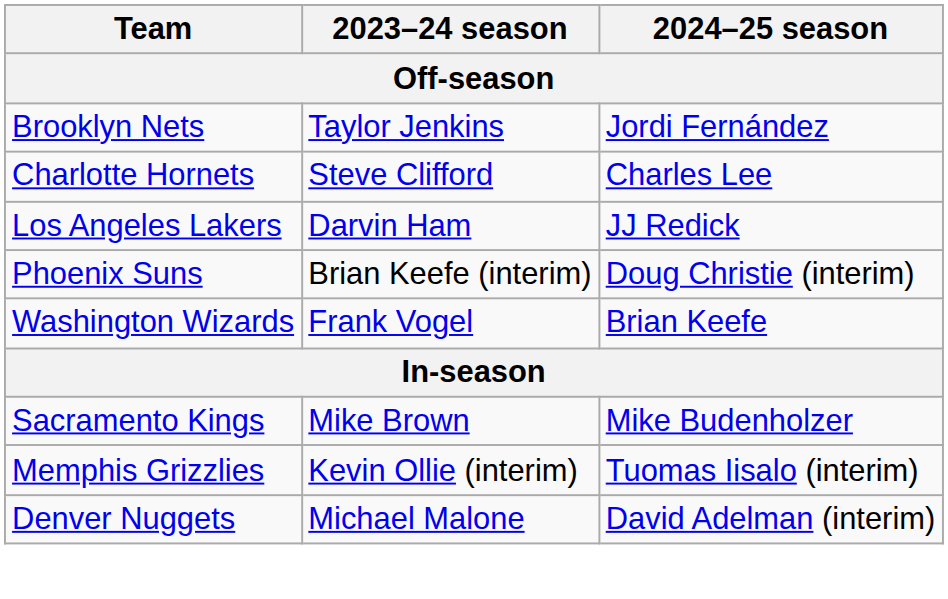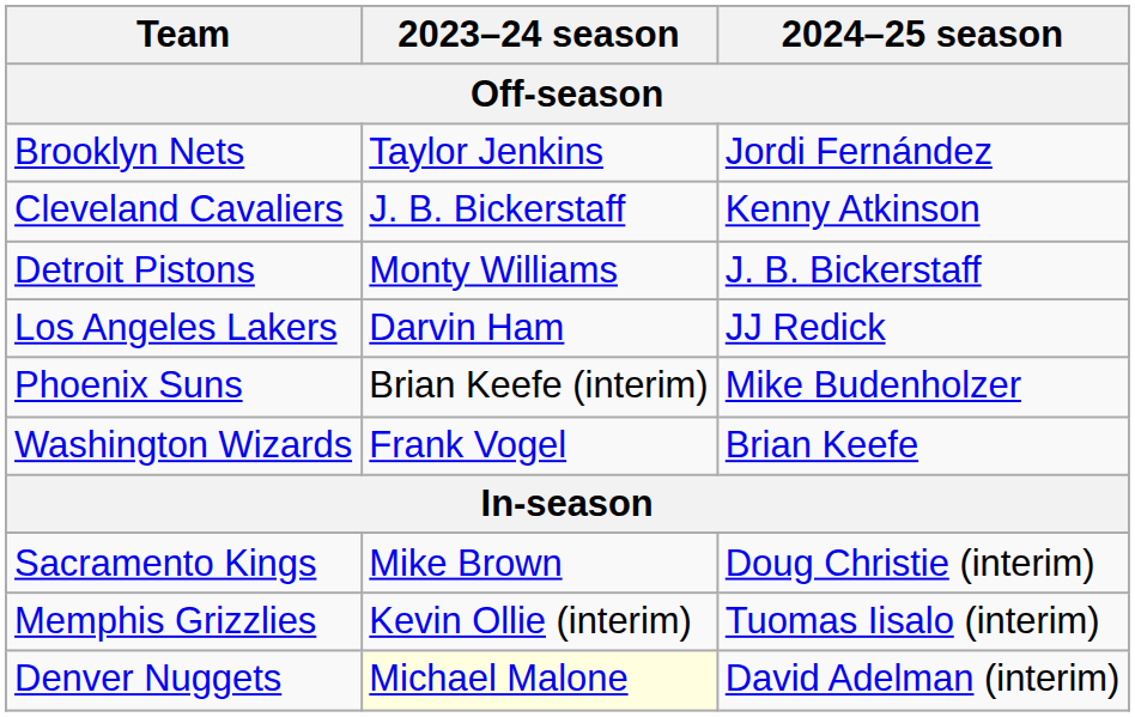- row: Charlotte Hornets | Steve Clifford | Charles Lee
+ row: Cleveland Cavaliers | J. B. Bickerstaff | Kenny Atkinson
+ row: Detroit Pistons | Monty Williams | J. B. Bickerstaff
Phoenix Suns | 2024–25 season: Doug Christie (interim) -> Mike Budenholzer
Sacramento Kings | 2024–25 season: Mike Budenholzer -> Doug Christie (interim)
Denver Nuggets | 2023–24 season: no background -> lightyellow background
